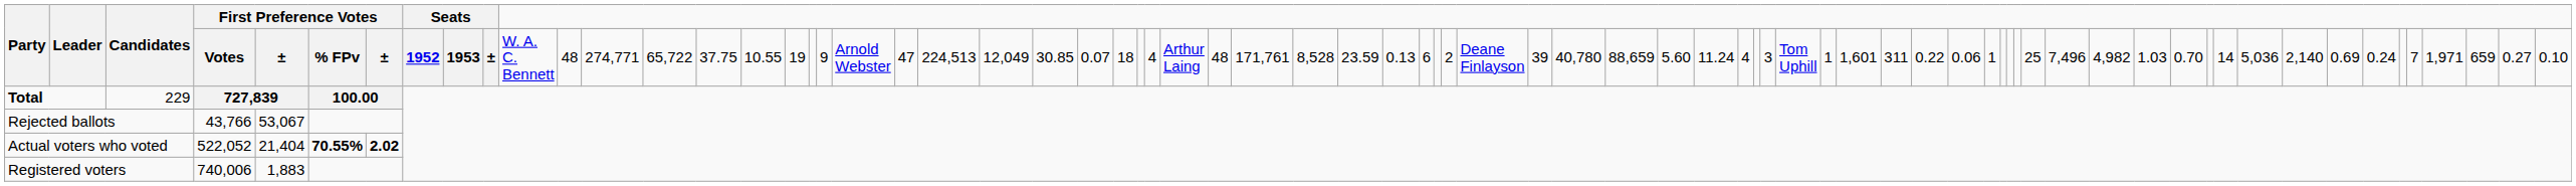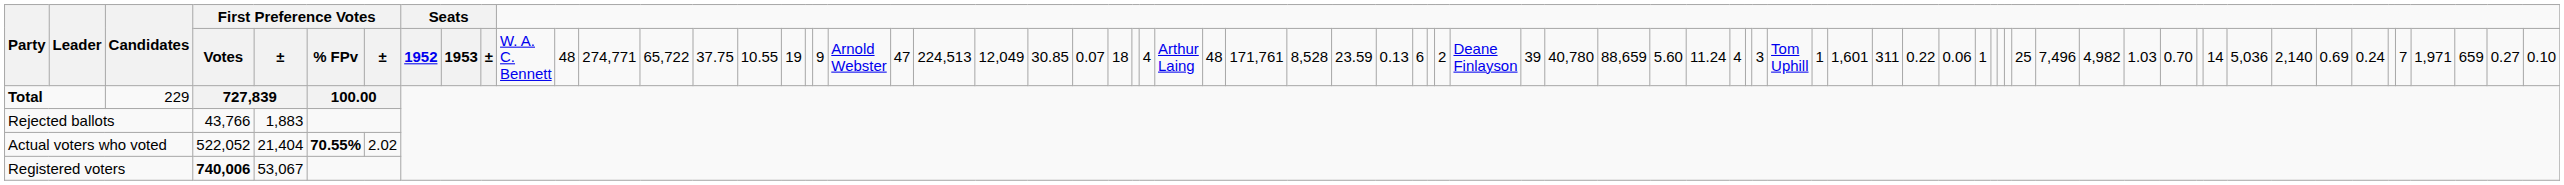Rejected ballots | column 6: 53,067 -> 1,883
Actual voters who voted | column 8: bold -> normal
Registered voters | column 5: normal -> bold
Registered voters | column 6: 1,883 -> 53,067
